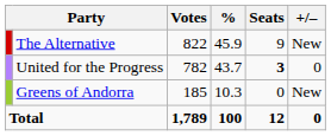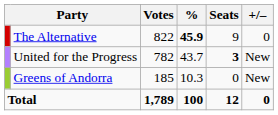The Alternative | %: normal -> bold
The Alternative | +/–: New -> 0
United for the Progress | +/–: 0 -> New
